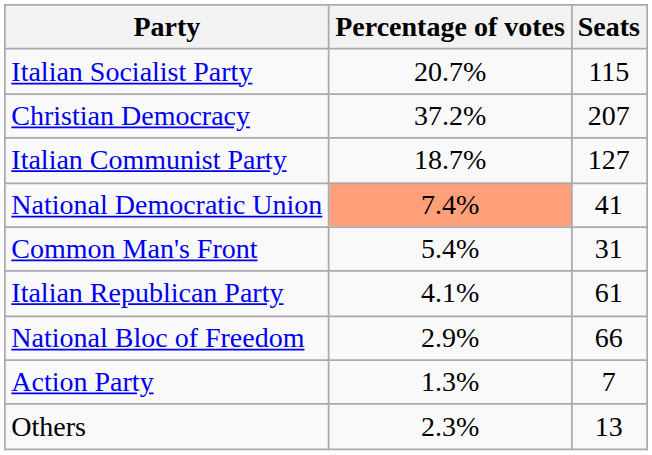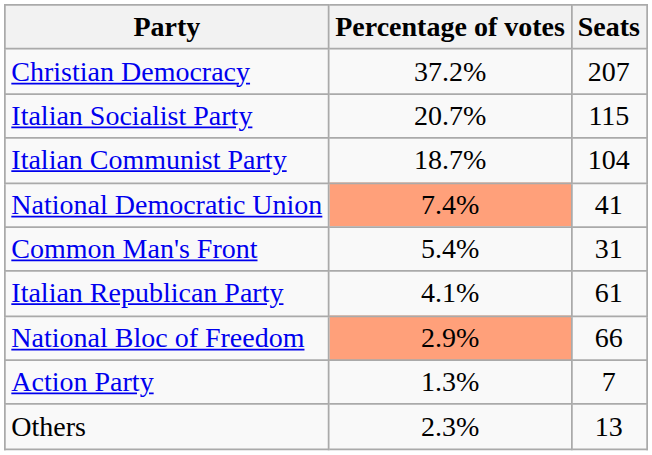rows swapped: Christian Democracy <-> Italian Socialist Party
Italian Communist Party | Seats: 127 -> 104
National Bloc of Freedom | Percentage of votes: no background -> lightsalmon background
